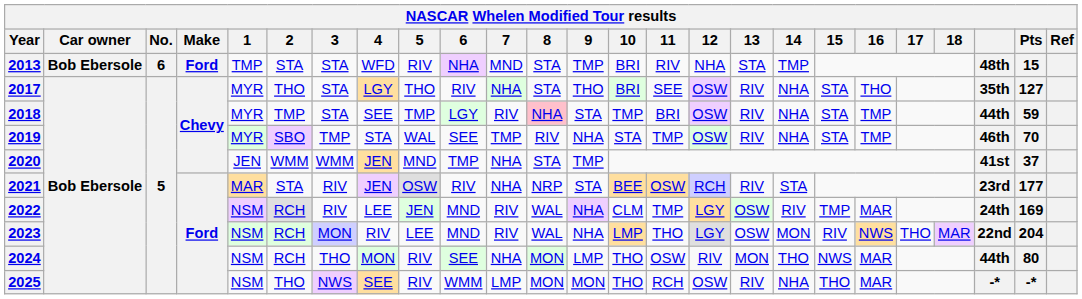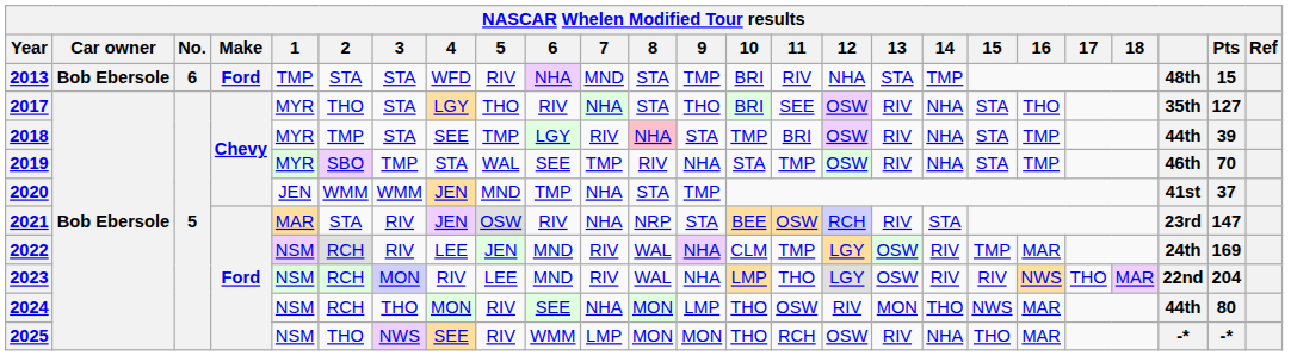2018 | Pts: 59 -> 39
2021 | Pts: 177 -> 147
2023 | 14: MON -> RIV
